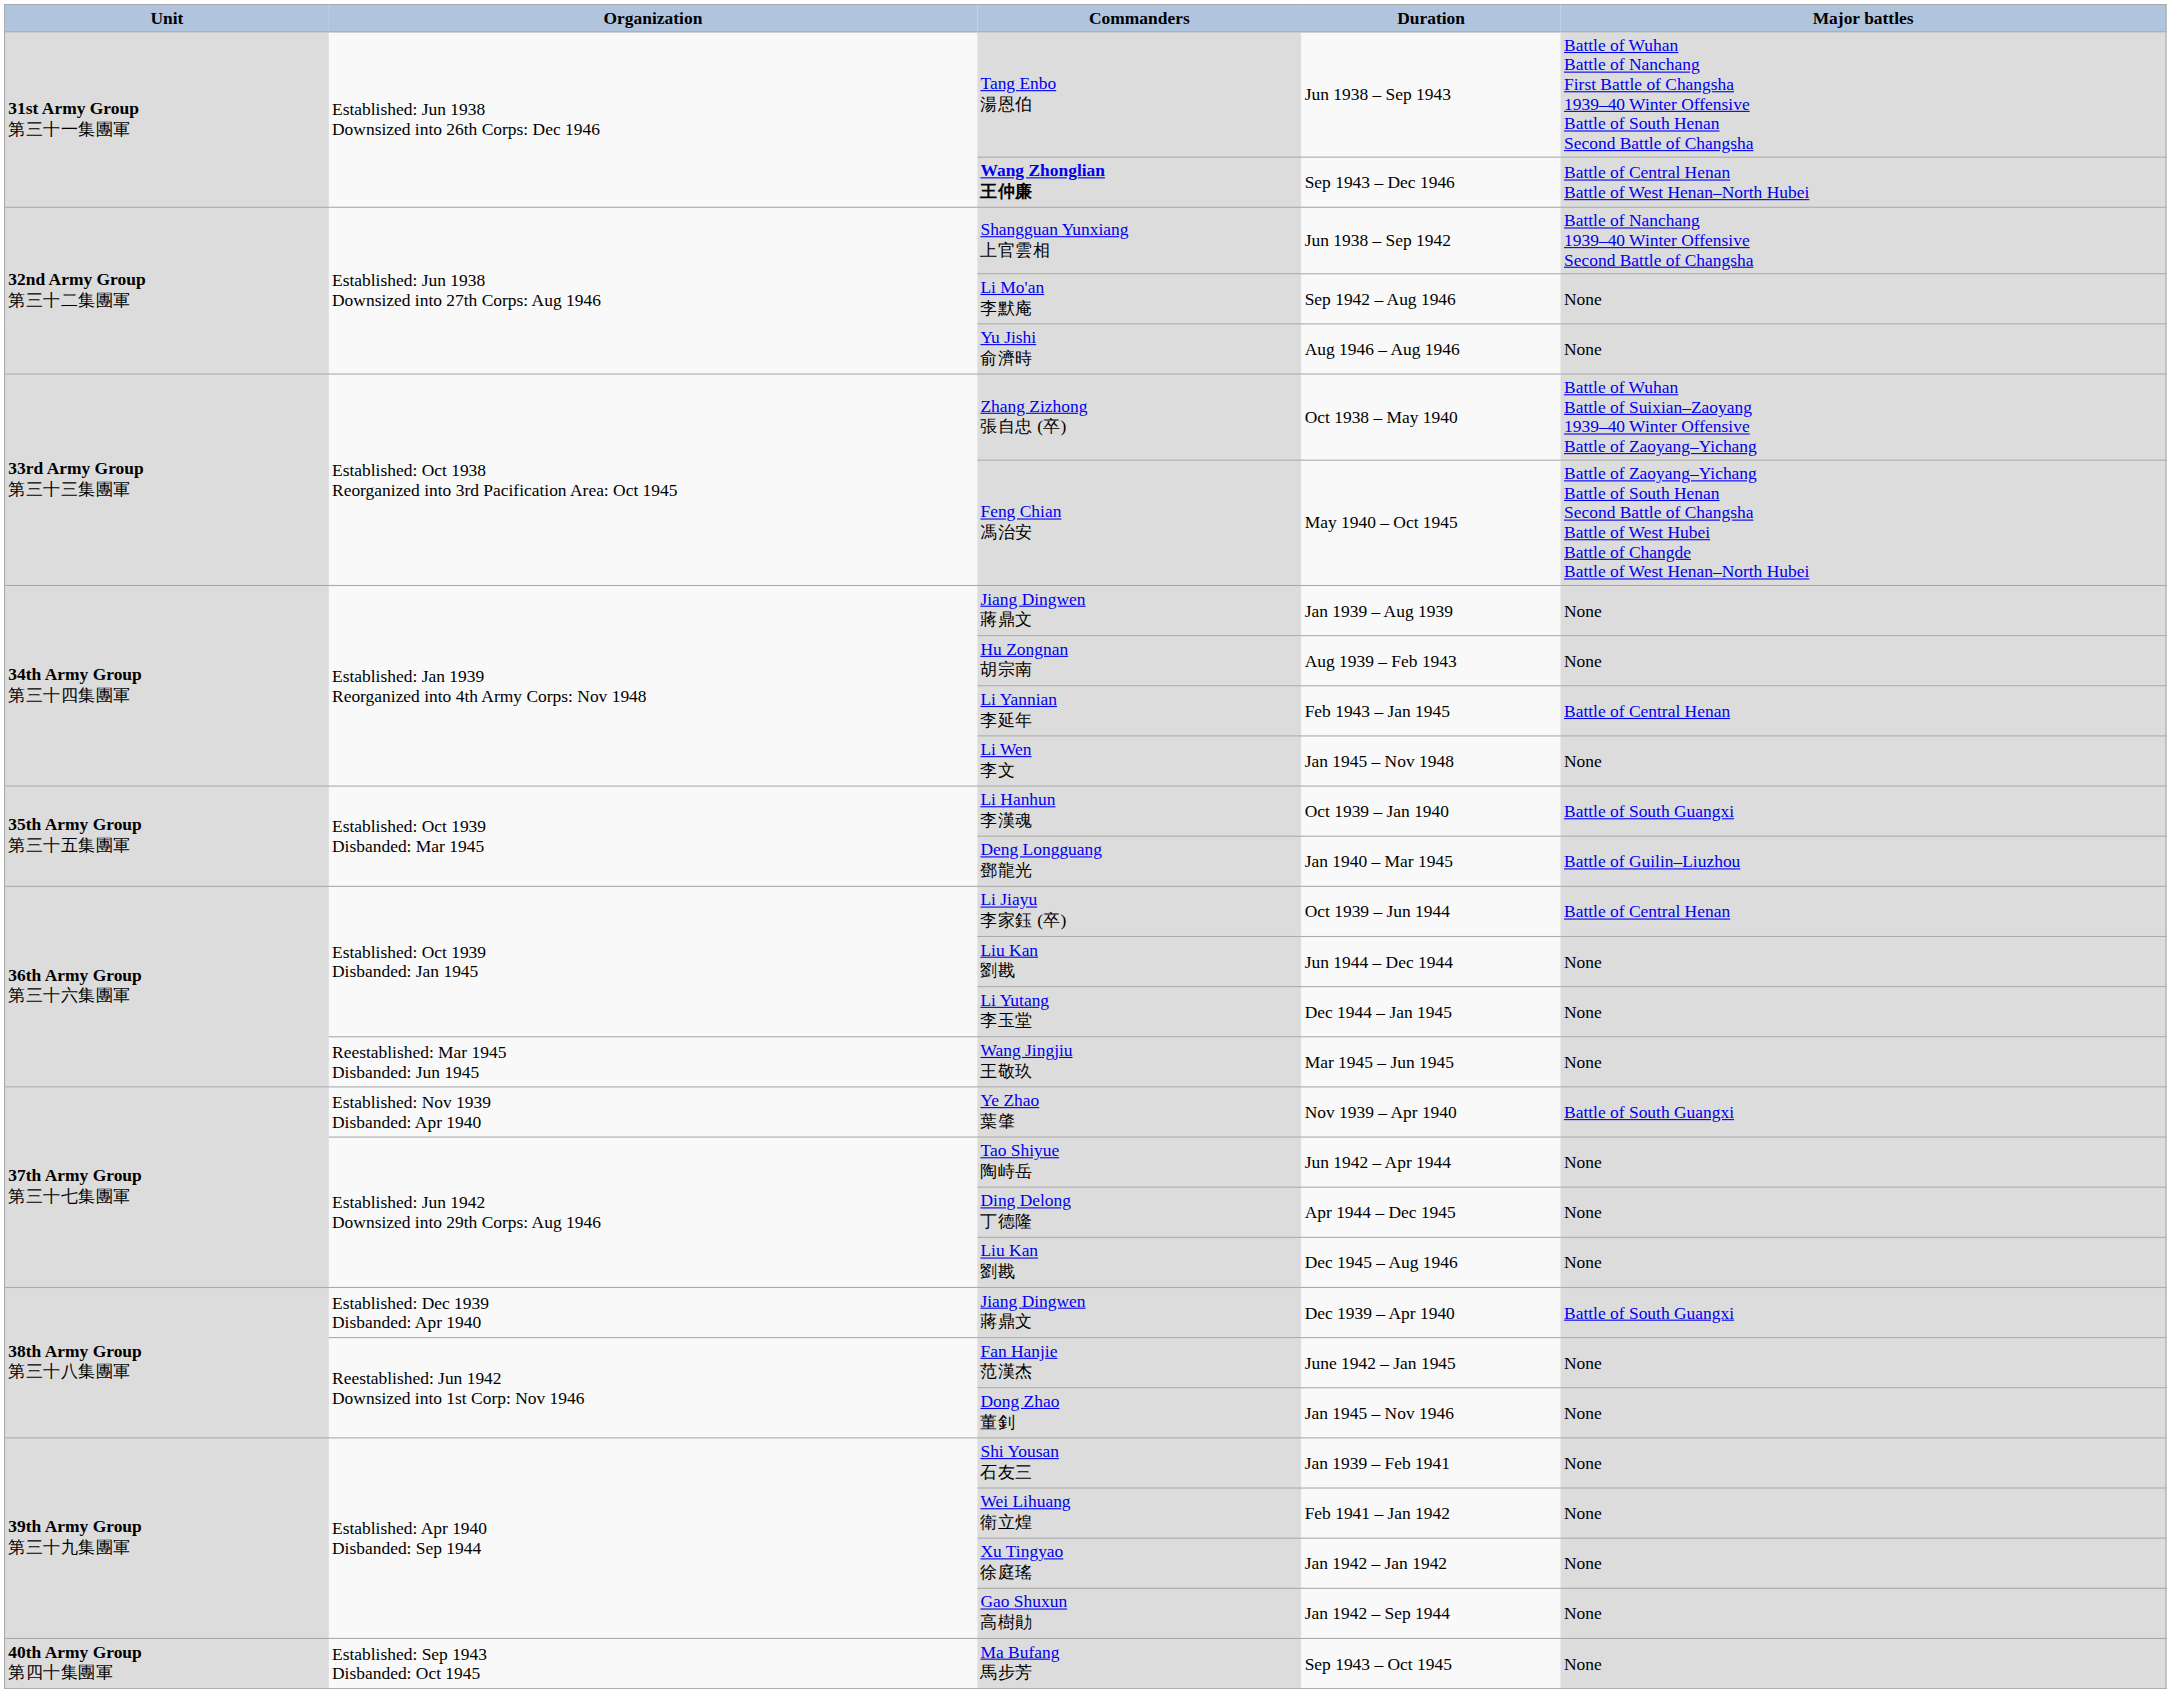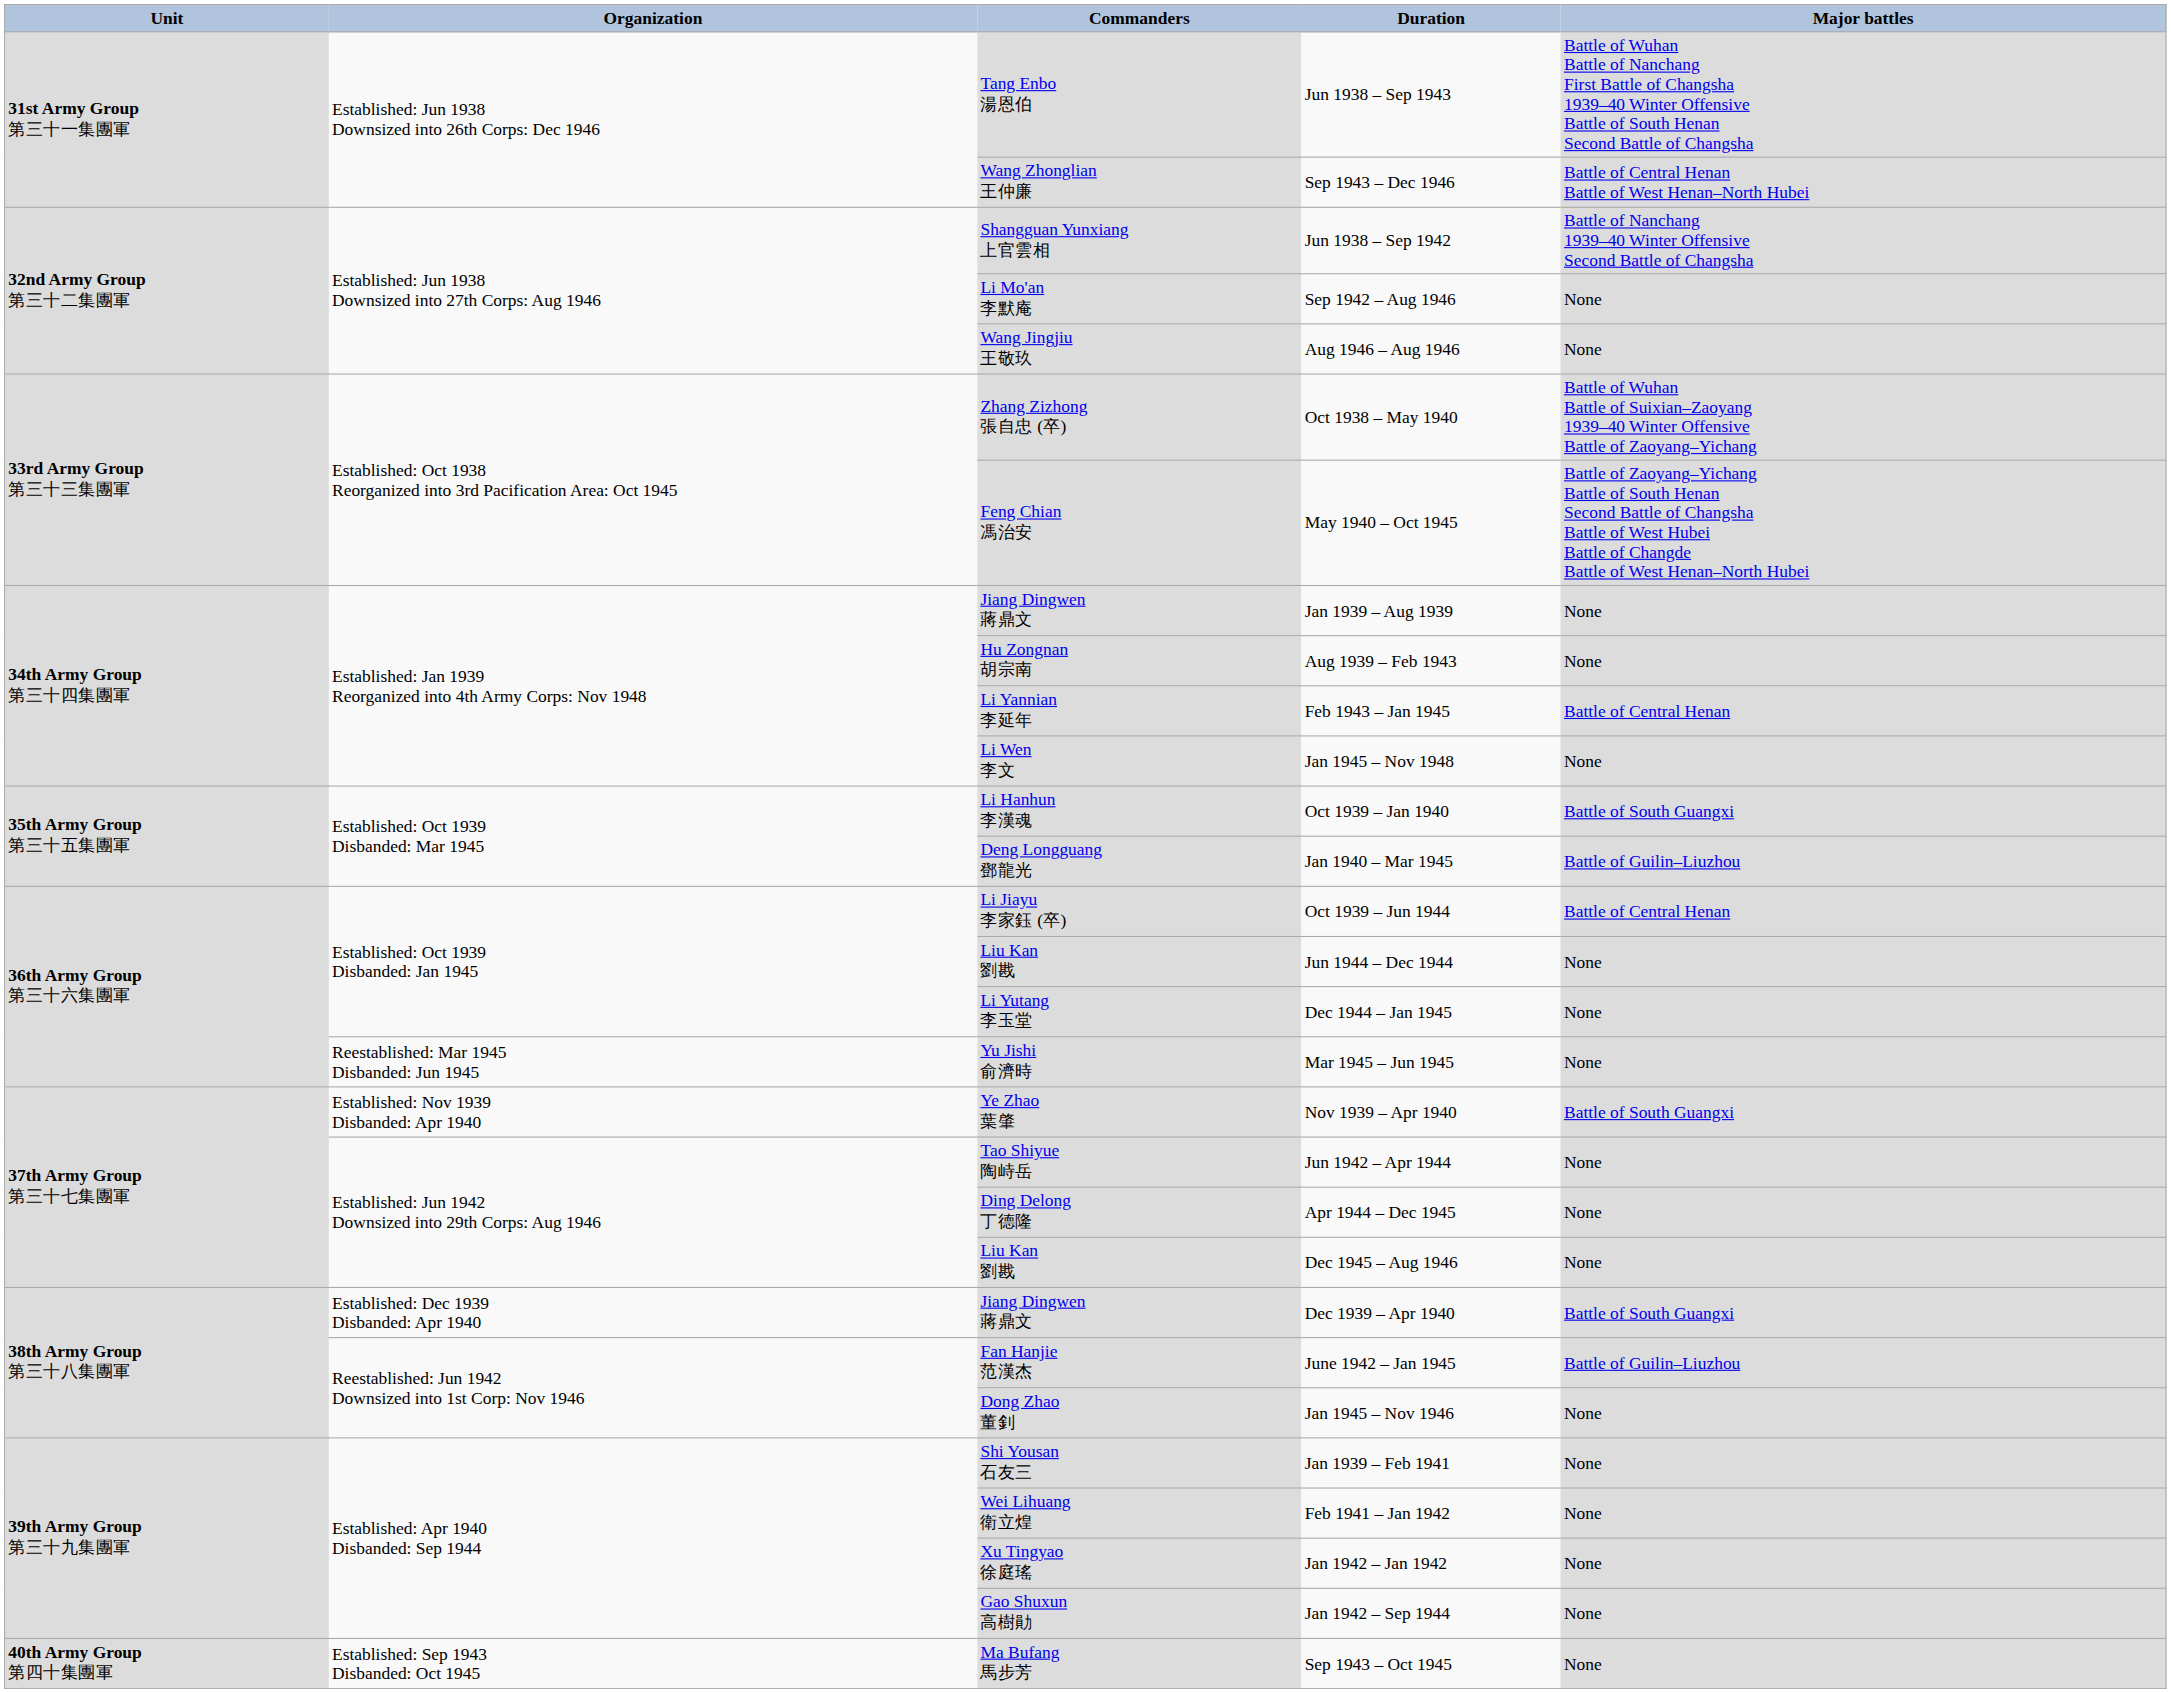Sep 1943 – Dec 1946 | Commanders: bold -> normal
Aug 1946 – Aug 1946 | Commanders: Yu Jishi 俞濟時 -> Wang Jingjiu 王敬玖
Mar 1945 – Jun 1945 | Commanders: Wang Jingjiu 王敬玖 -> Yu Jishi 俞濟時
June 1942 – Jan 1945 | Major battles: None -> Battle of Guilin–Liuzhou
